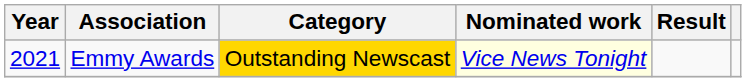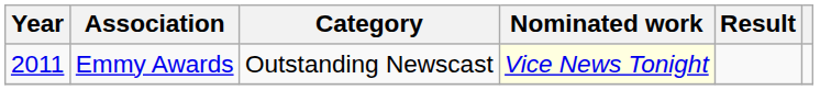Emmy Awards | Year: 2021 -> 2011
Emmy Awards | Category: gold background -> no background
